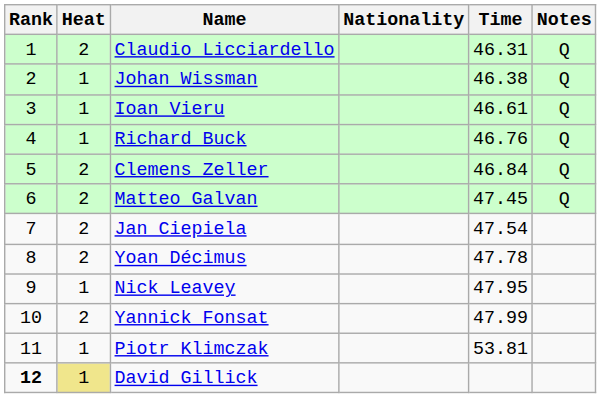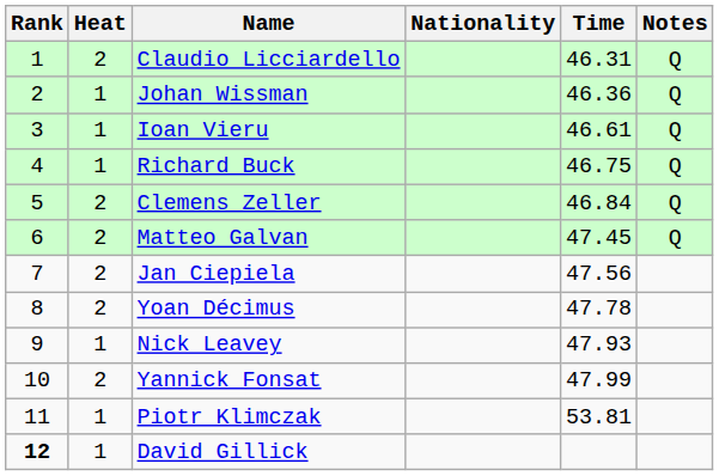Johan Wissman | Time: 46.38 -> 46.36
Richard Buck | Time: 46.76 -> 46.75
Jan Ciepiela | Time: 47.54 -> 47.56
Nick Leavey | Time: 47.95 -> 47.93
David Gillick | Heat: khaki background -> no background
